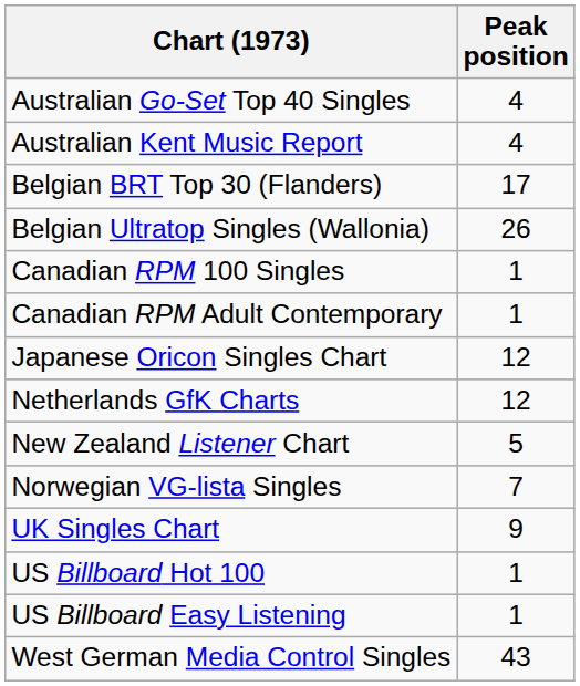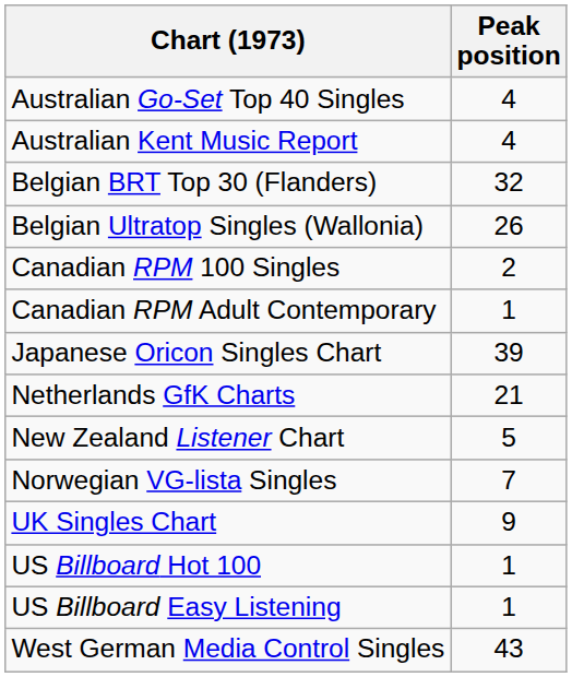Belgian BRT Top 30 (Flanders) | Peak position: 17 -> 32
Canadian RPM 100 Singles | Peak position: 1 -> 2
Japanese Oricon Singles Chart | Peak position: 12 -> 39
Netherlands GfK Charts | Peak position: 12 -> 21
